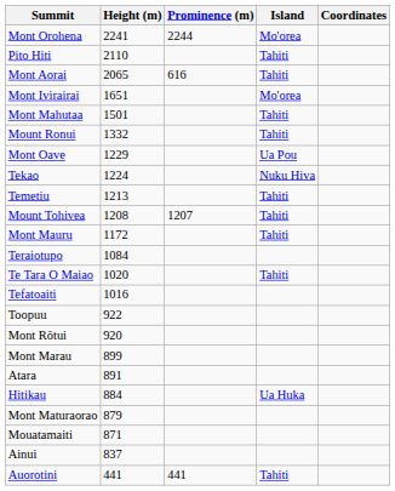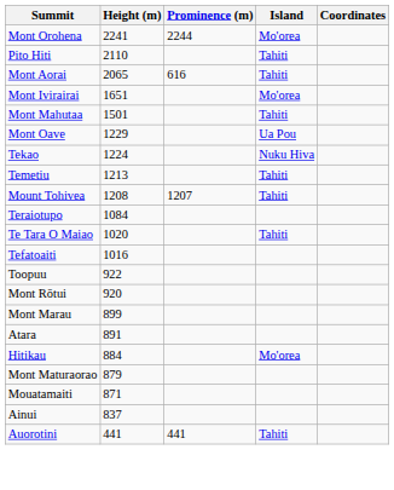- row: Mount Ronui | 1332 | Tahiti
- row: Mont Mauru | 1172 | Tahiti
Hitikau | Island: Ua Huka -> Mo'orea
